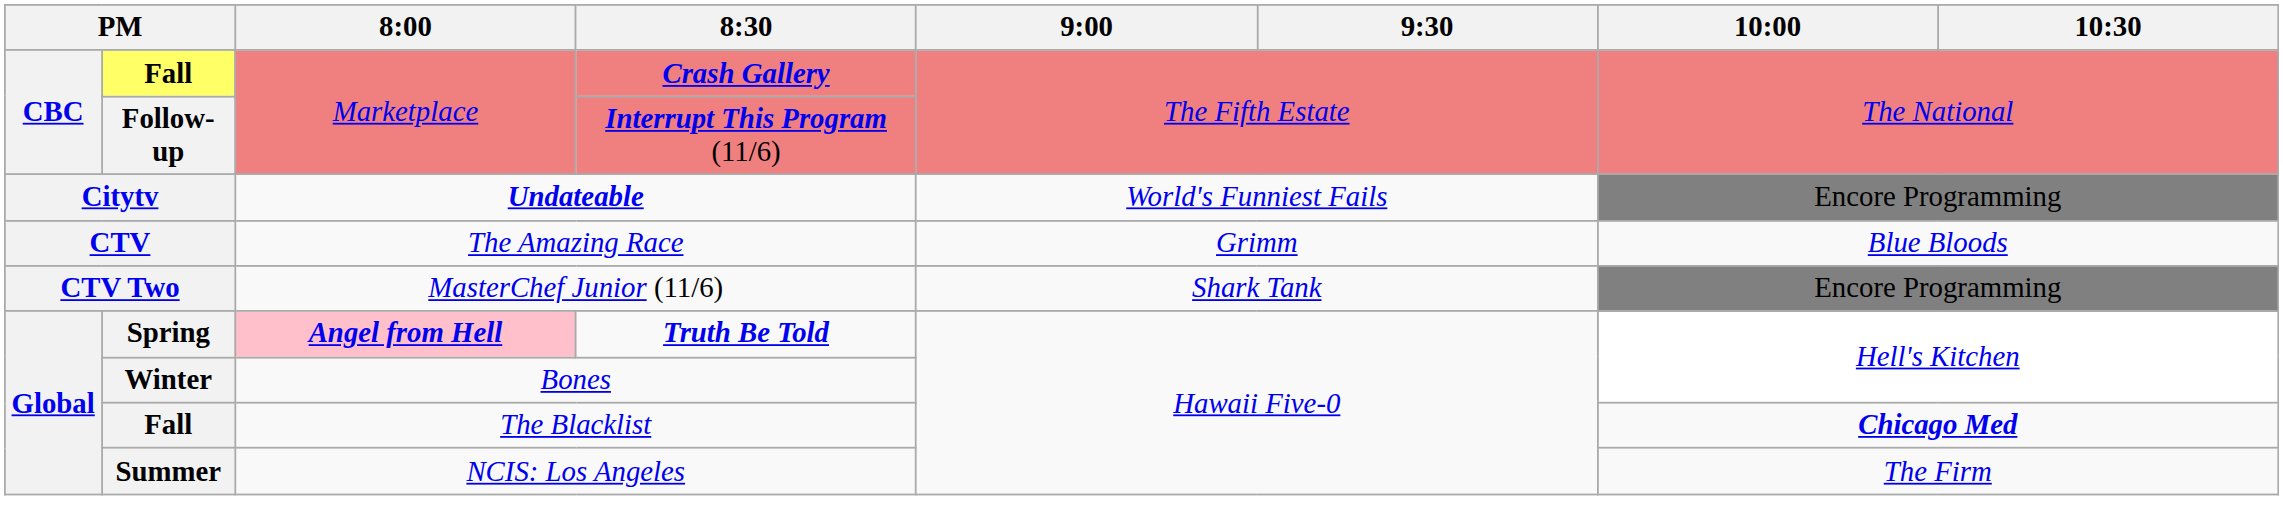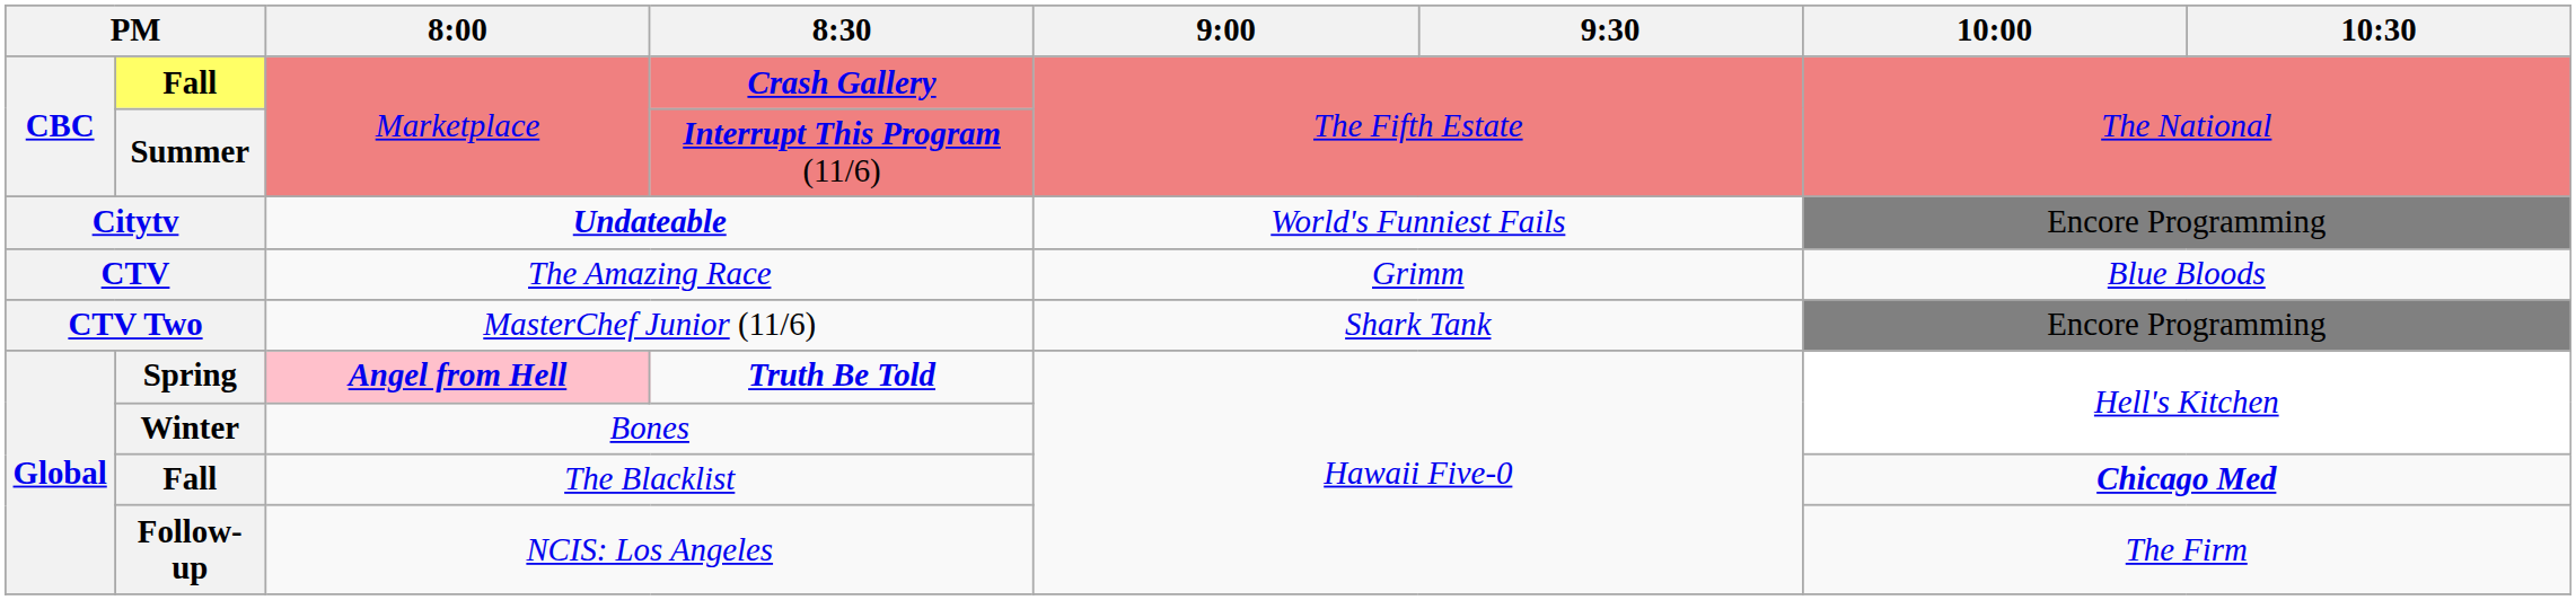Interrupt This Program (11/6) | column 2: Follow-up -> Summer
NCIS: Los Angeles | column 2: Summer -> Follow-up
